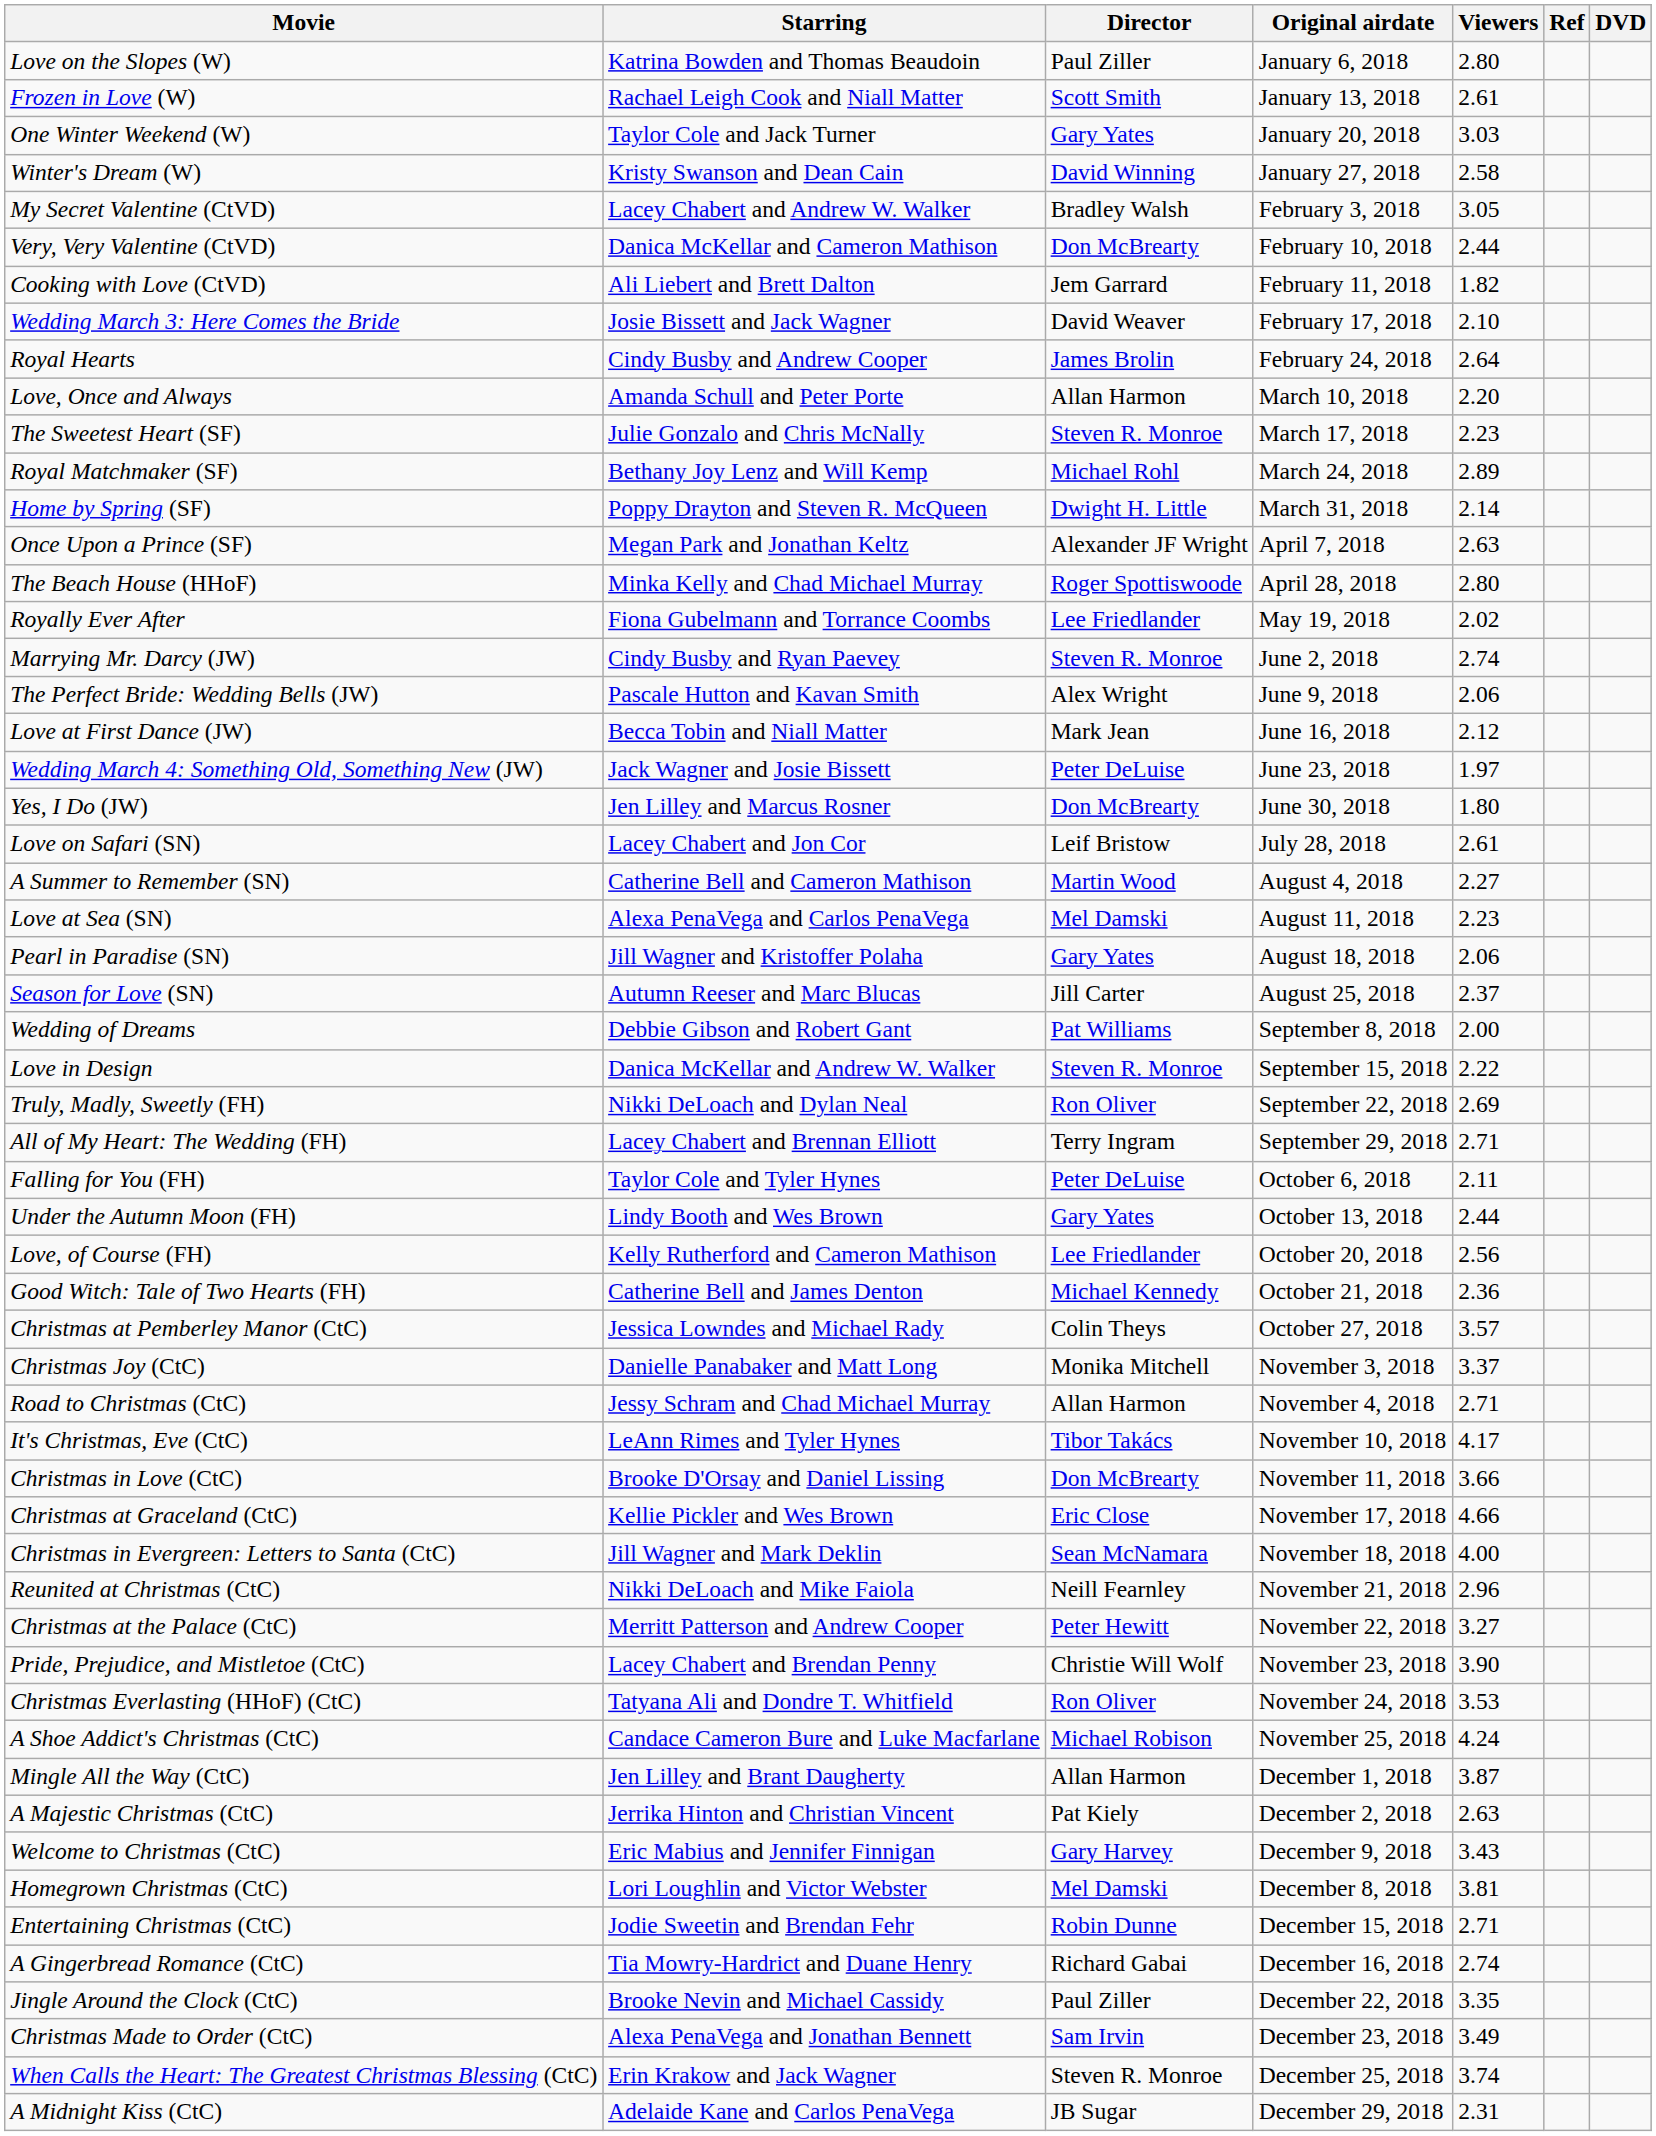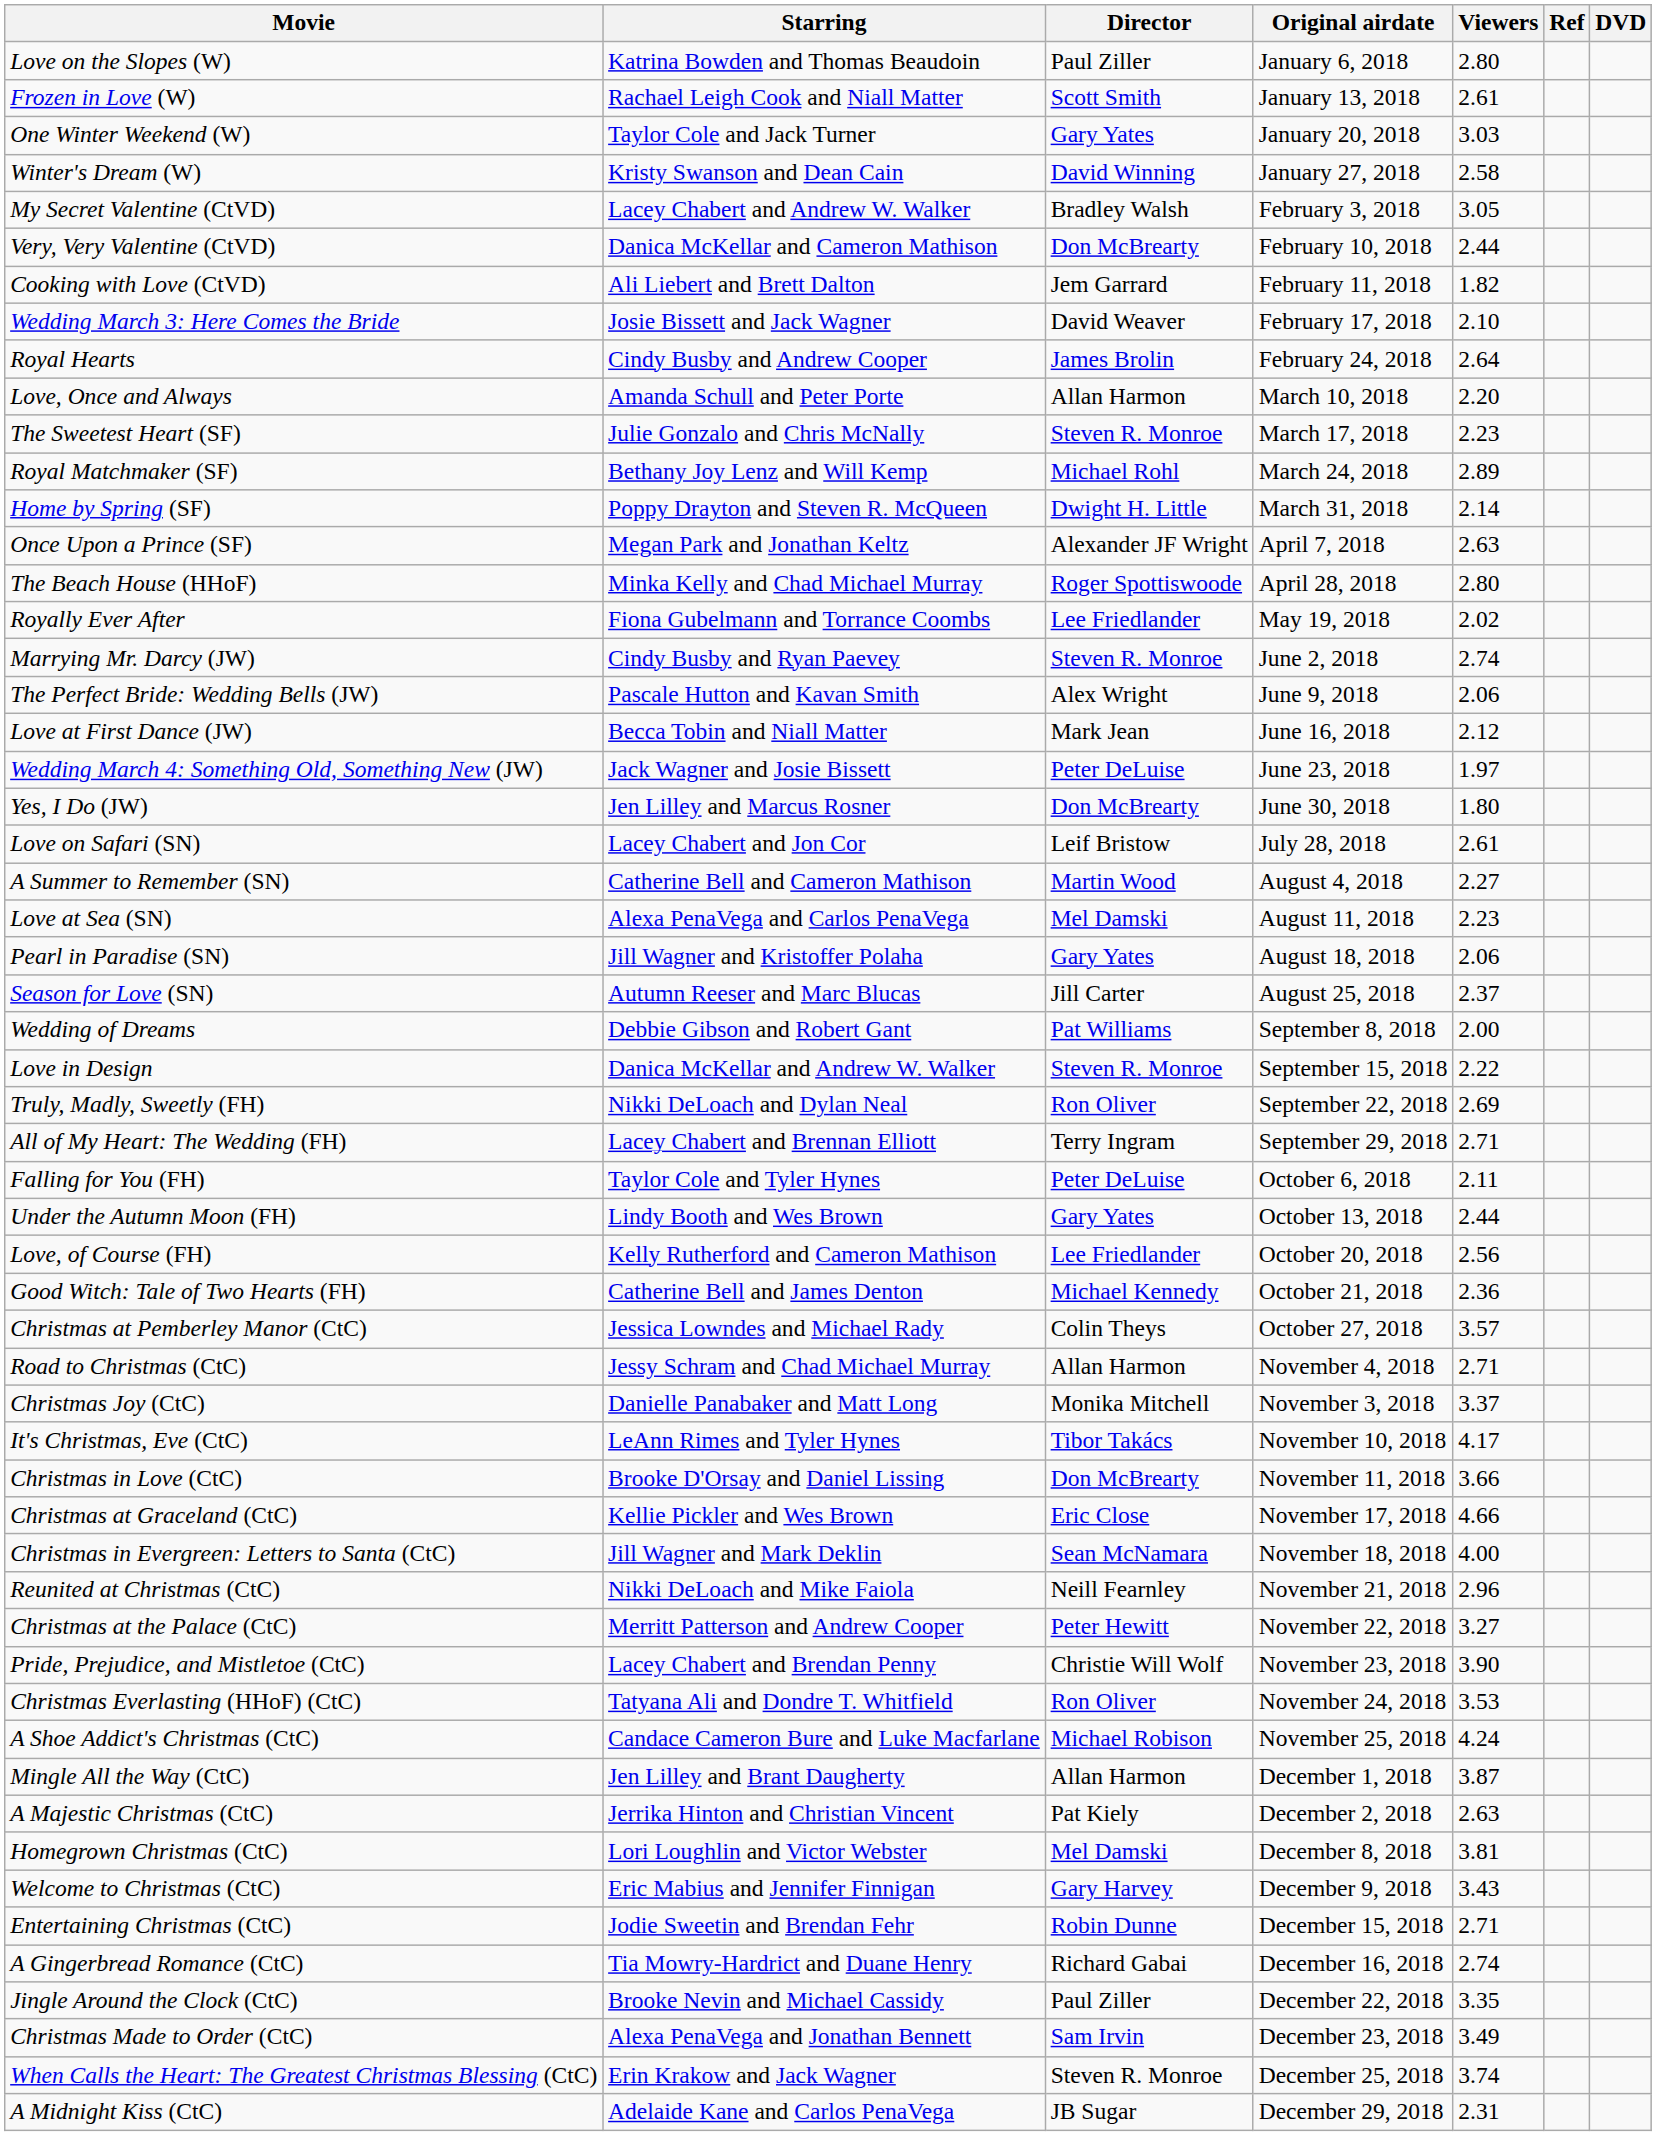rows swapped: Christmas Joy (CtC) <-> Road to Christmas (CtC)
rows swapped: Homegrown Christmas (CtC) <-> Welcome to Christmas (CtC)
